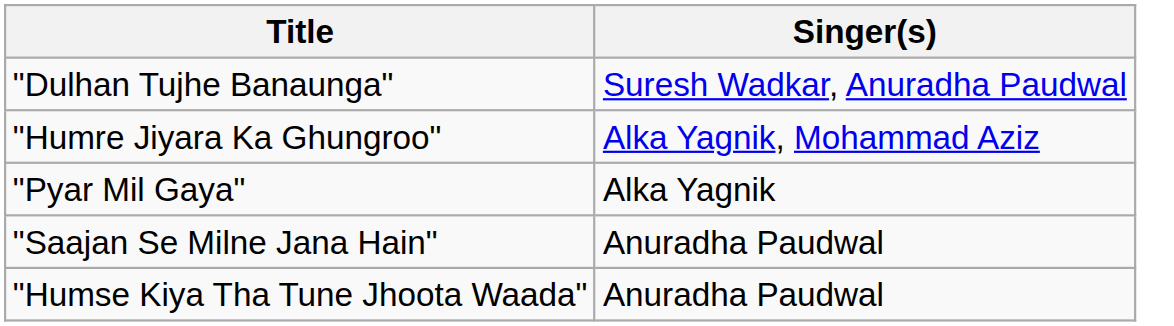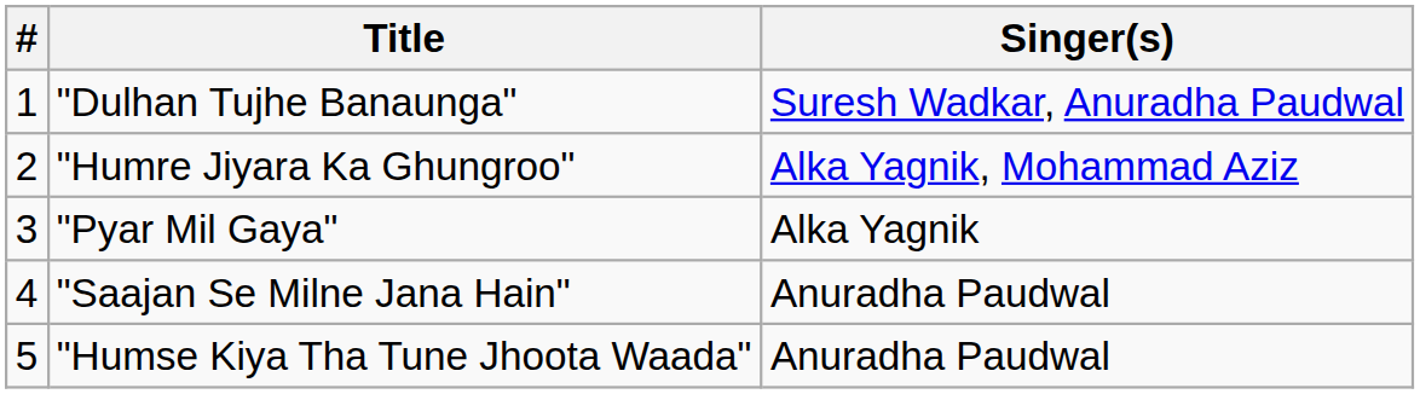+ column: # | 1 | 2 | 3 | 4 | 5
